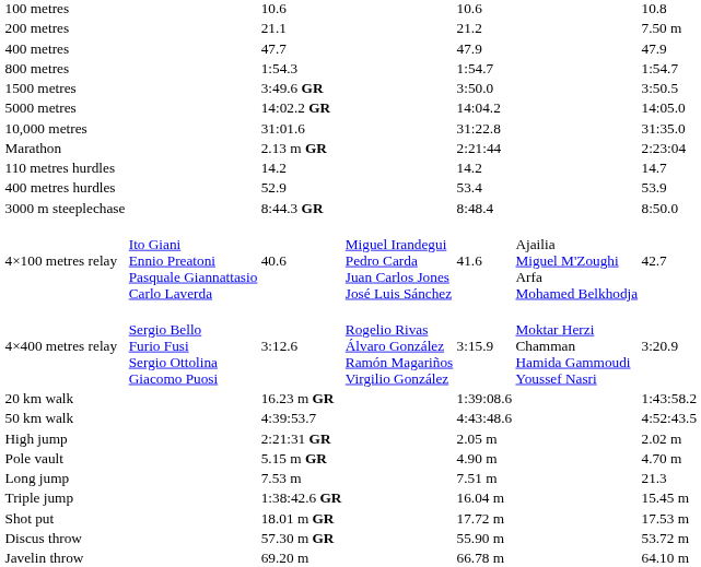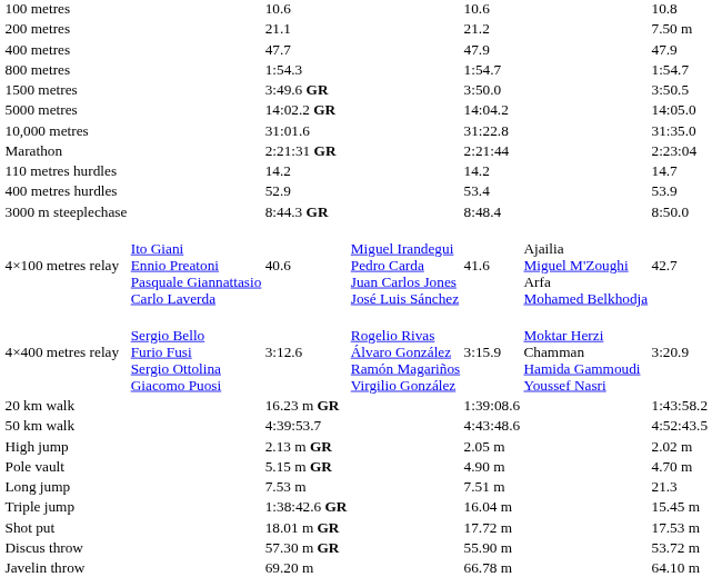Marathon | column 3: 2.13 m GR -> 2:21:31 GR
High jump | column 3: 2:21:31 GR -> 2.13 m GR
